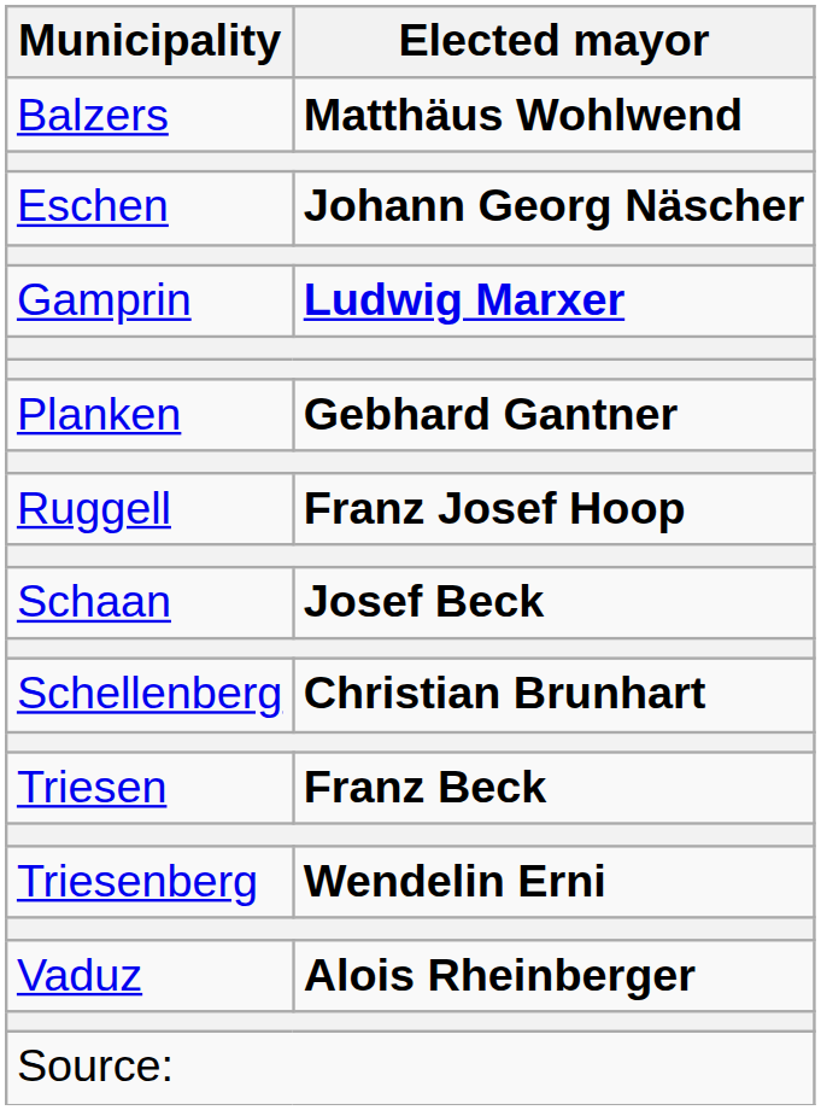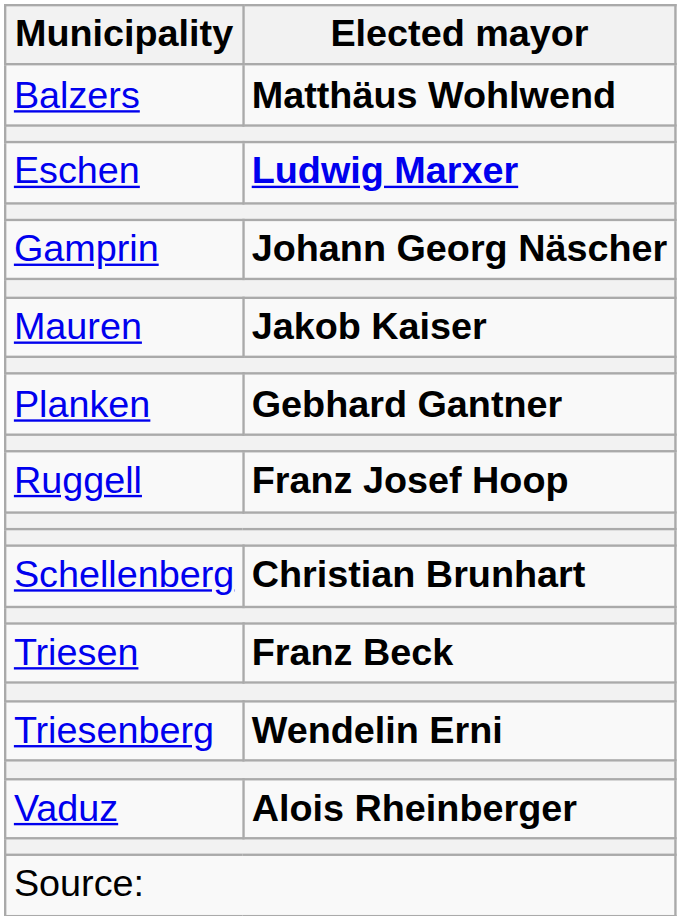Eschen | Elected mayor: Johann Georg Näscher -> Ludwig Marxer
Gamprin | Elected mayor: Ludwig Marxer -> Johann Georg Näscher
+ row: Mauren | Jakob Kaiser
- row: Schaan | Josef Beck
